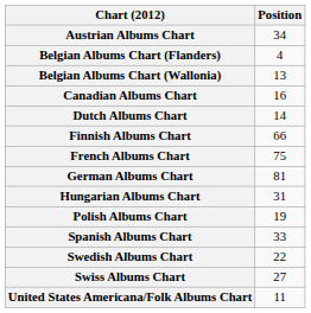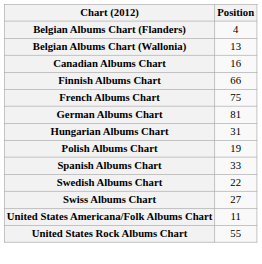- row: Austrian Albums Chart | 34
- row: Dutch Albums Chart | 14
+ row: United States Rock Albums Chart | 55
